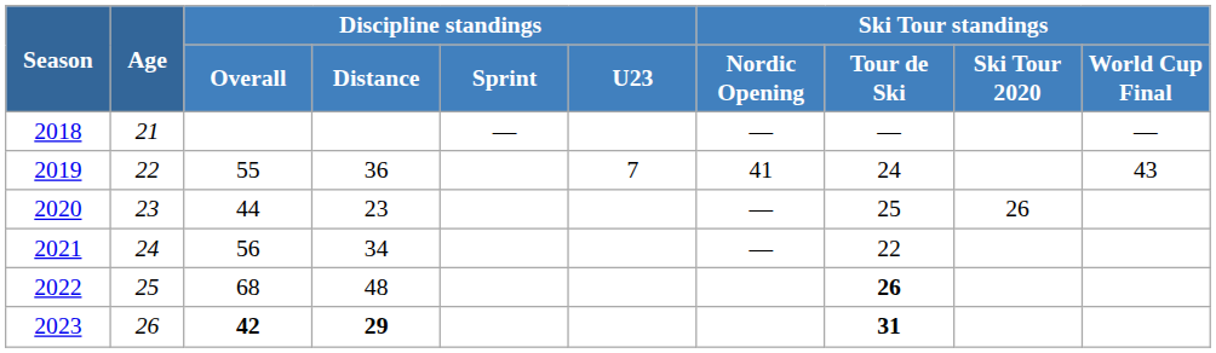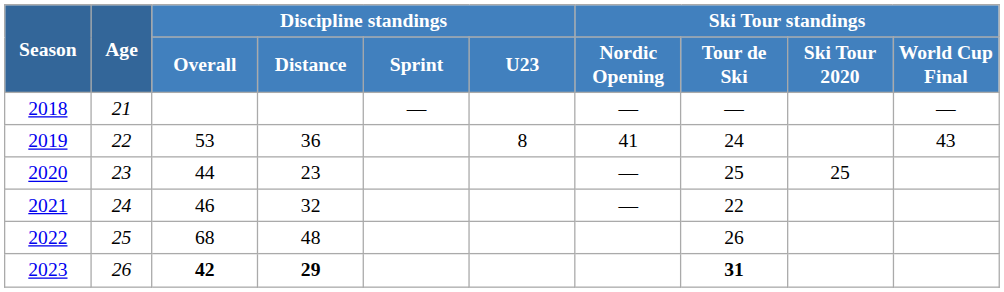2019 | Discipline standings / Overall: 55 -> 53
2019 | Discipline standings / U23: 7 -> 8
2020 | Ski Tour standings / Ski Tour 2020: 26 -> 25
2021 | Discipline standings / Overall: 56 -> 46
2021 | Discipline standings / Distance: 34 -> 32
2022 | Ski Tour standings / Tour de Ski: bold -> normal
